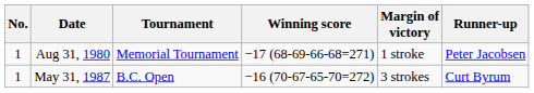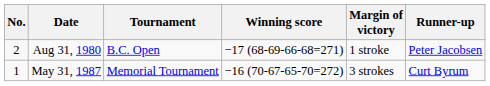Aug 31, 1980 | No.: 1 -> 2
Aug 31, 1980 | Tournament: Memorial Tournament -> B.C. Open
May 31, 1987 | Tournament: B.C. Open -> Memorial Tournament
